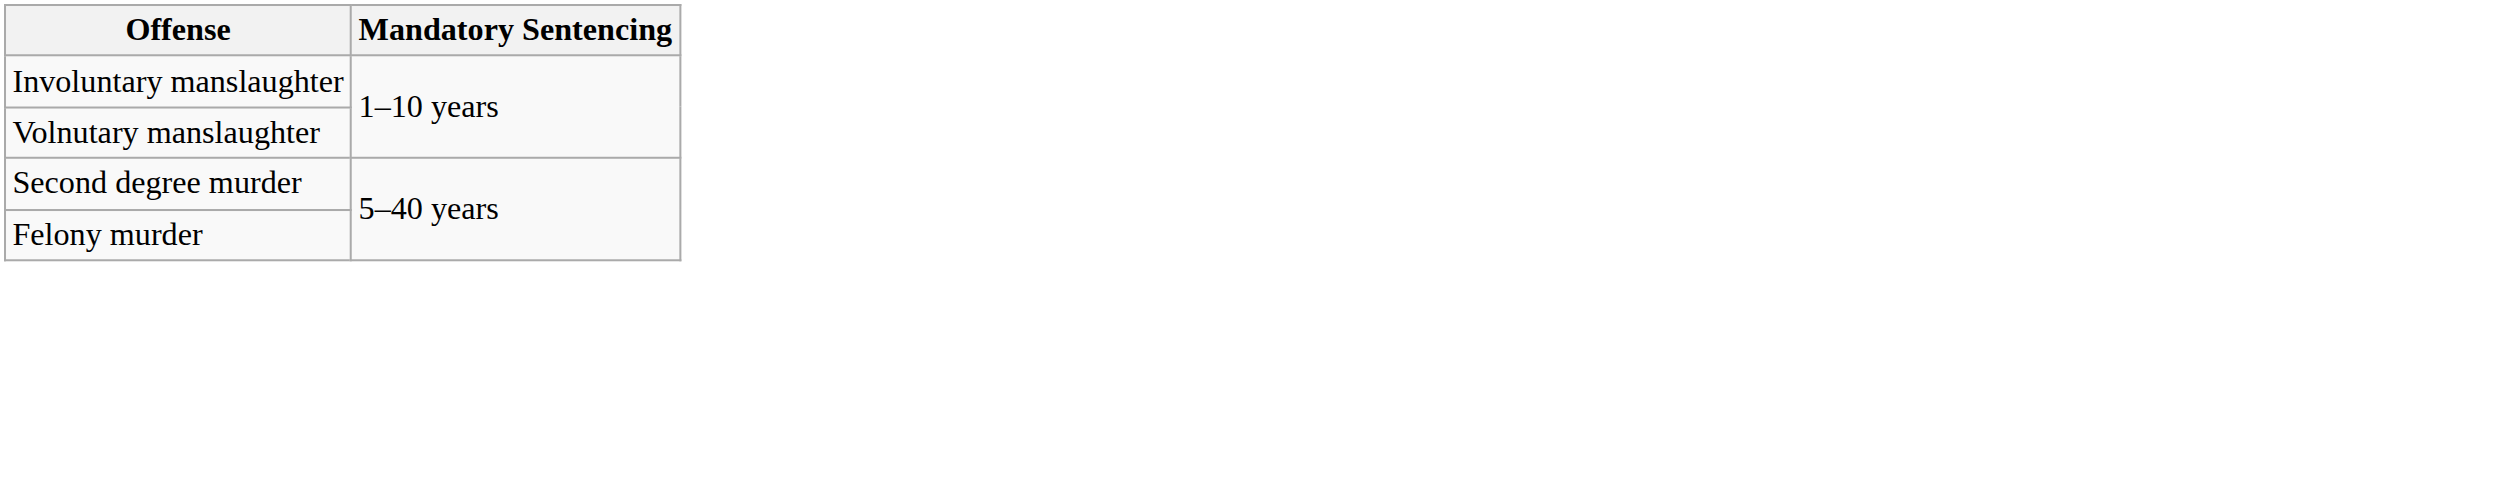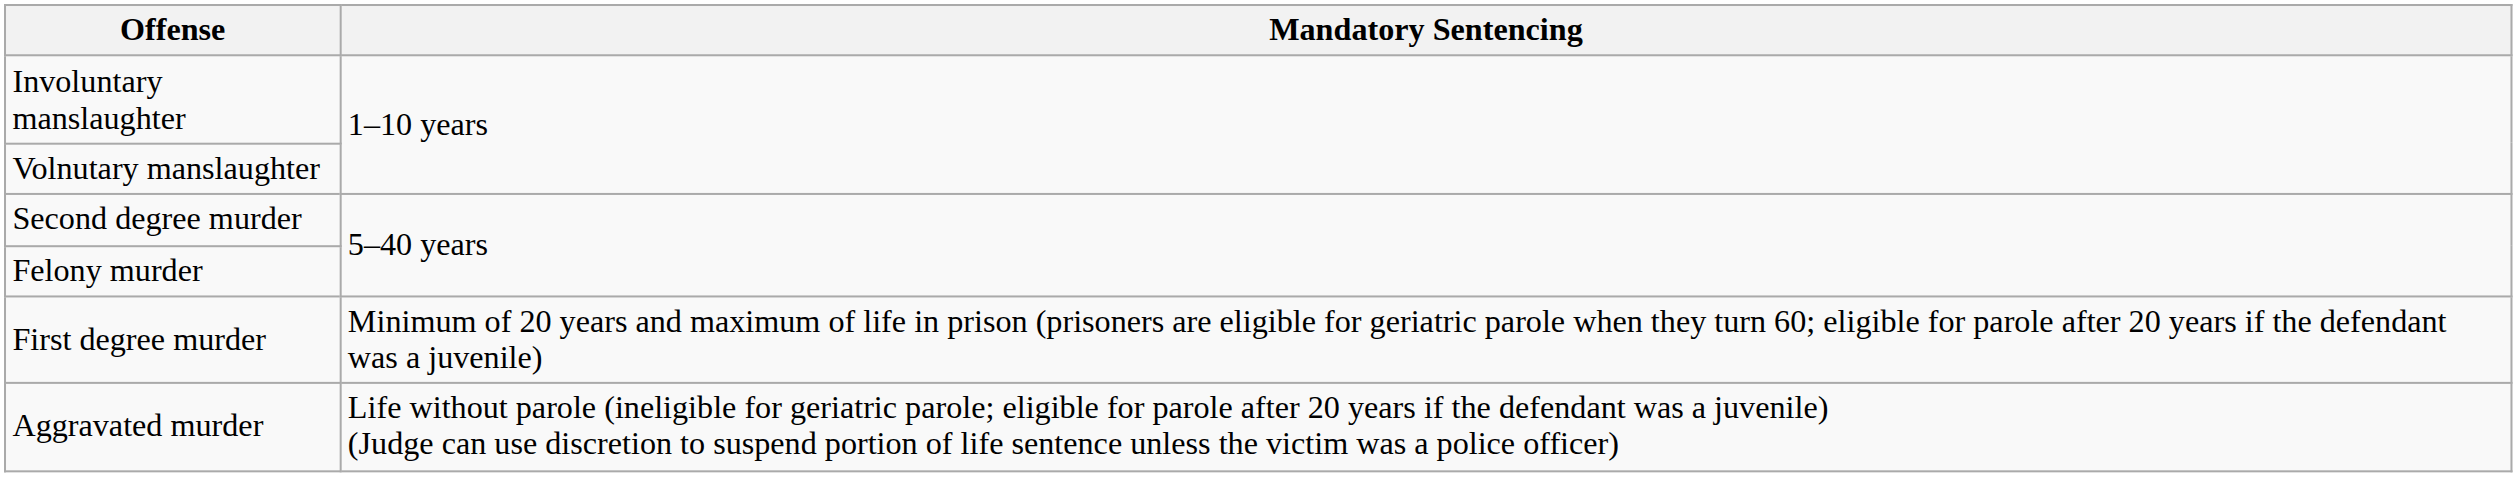+ row: First degree murder | Minimum of 20 years and maximum of life in prison (prisoners are eligible for geriatric parole when they turn 60; eligible for parole after 20 years if the defendant was a juvenile)
+ row: Aggravated murder | Life without parole (ineligible for geriatric parole; eligible for parole after 20 years if the defendant was a juvenile) (Judge can use discretion to suspend portion of life sentence unless the victim was a police officer)
